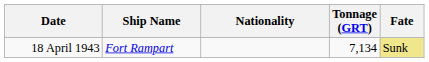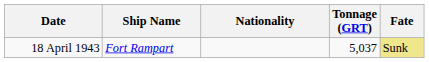18 April 1943 | Tonnage (GRT): 7,134 -> 5,037
